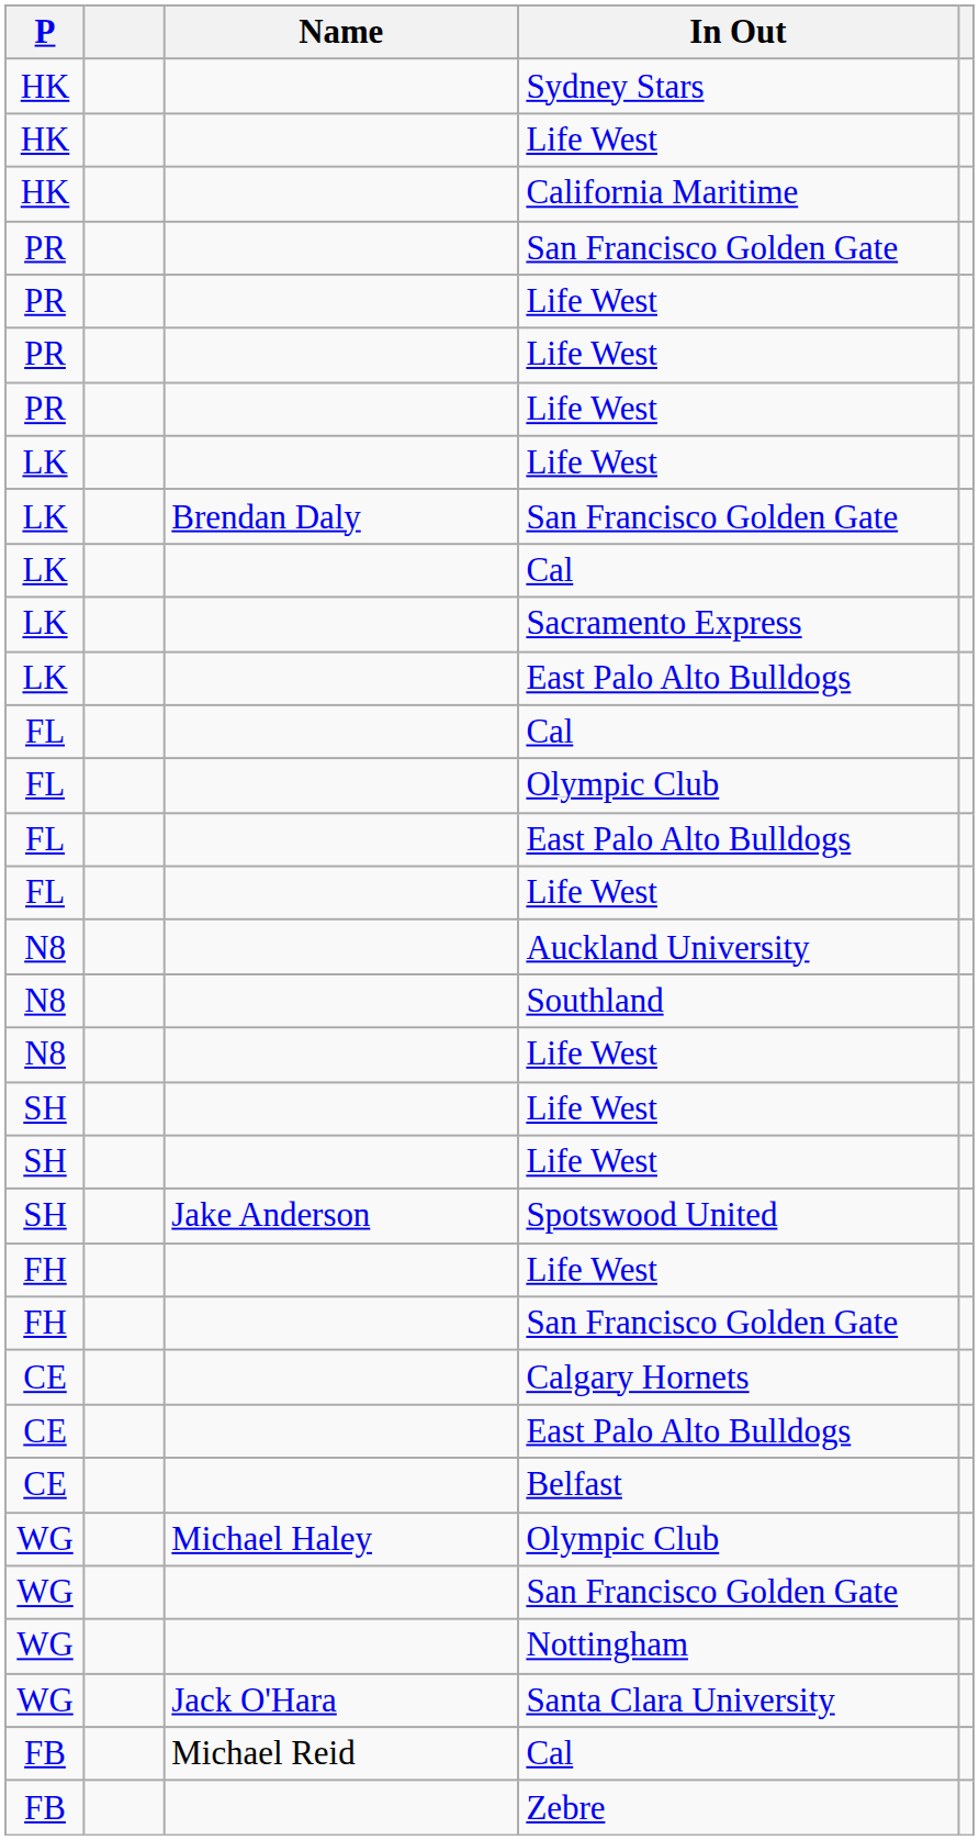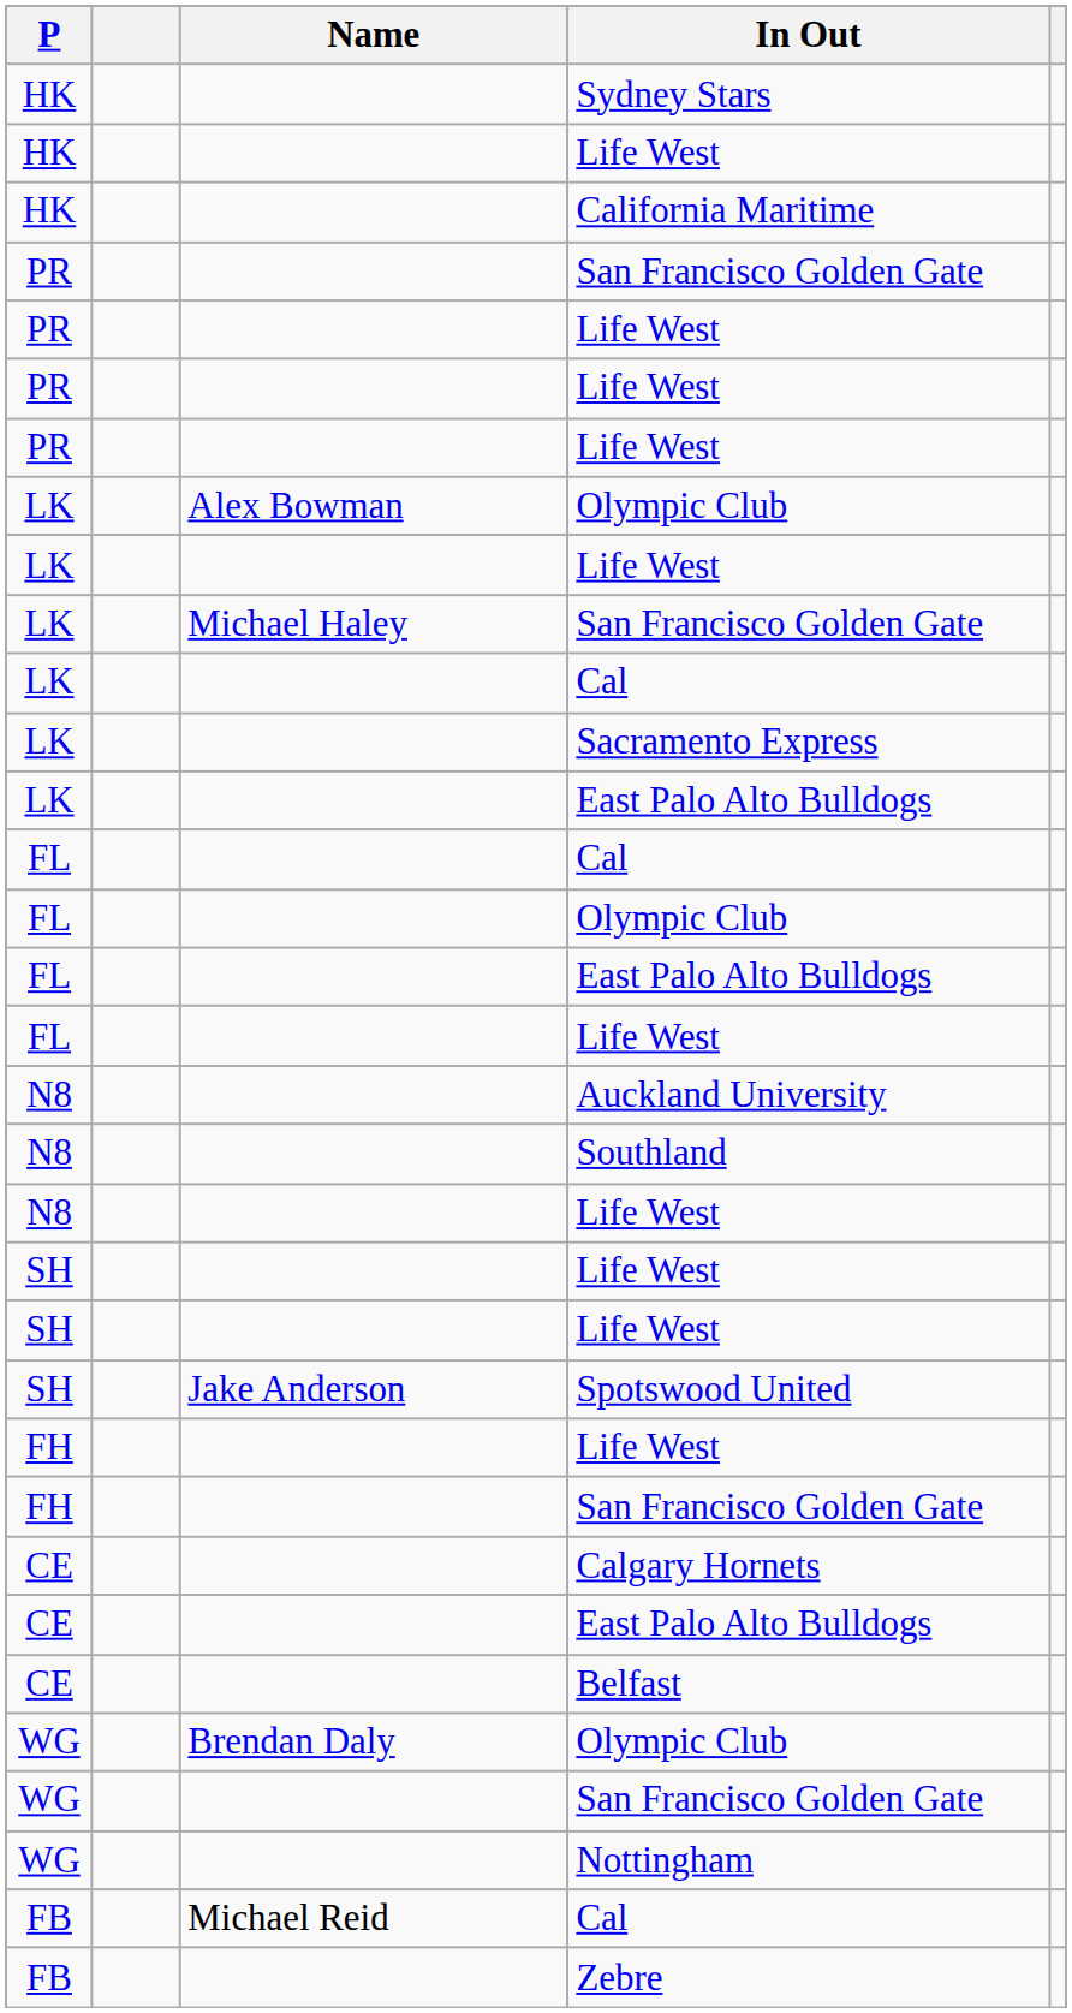+ row: LK | Alex Bowman | Olympic Club
LK / San Francisco Golden Gate | Name: Brendan Daly -> Michael Haley
WG / Olympic Club | Name: Michael Haley -> Brendan Daly
- row: WG | Jack O'Hara | Santa Clara University
